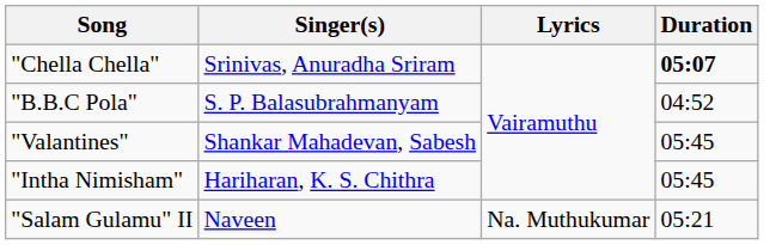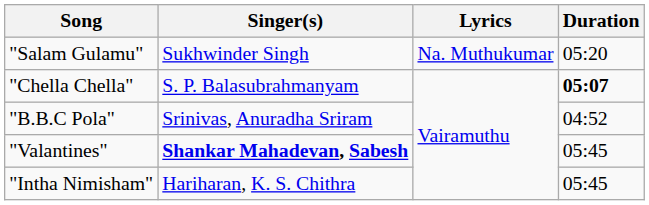+ row: "Salam Gulamu" | Sukhwinder Singh | Na. Muthukumar | 05:20
"Chella Chella" | Singer(s): Srinivas, Anuradha Sriram -> S. P. Balasubrahmanyam
"B.B.C Pola" | Singer(s): S. P. Balasubrahmanyam -> Srinivas, Anuradha Sriram
"Valantines" | Singer(s): normal -> bold
- row: "Salam Gulamu" II | Naveen | Na. Muthukumar | 05:21
